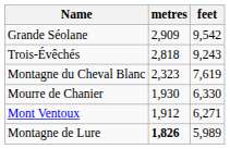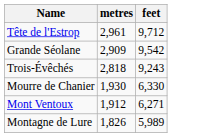+ row: Tête de l'Estrop | 2,961 | 9,712
- row: Montagne du Cheval Blanc | 2,323 | 7,619
Montagne de Lure | metres: bold -> normal
